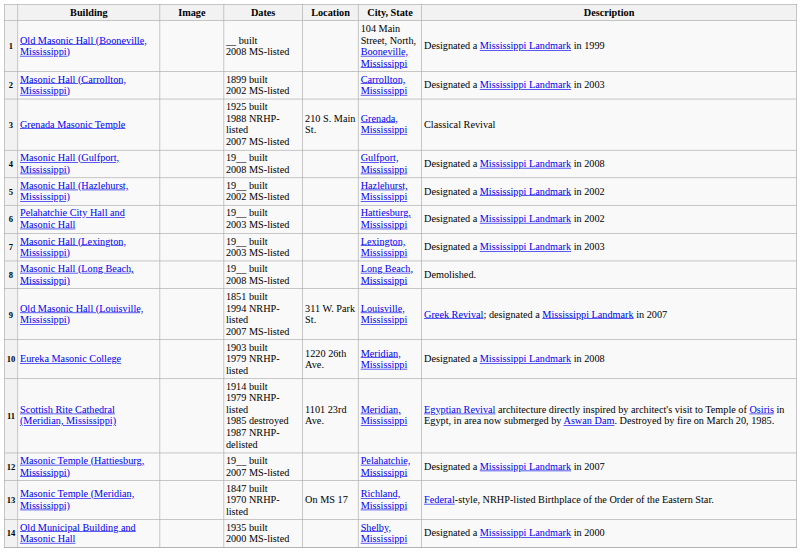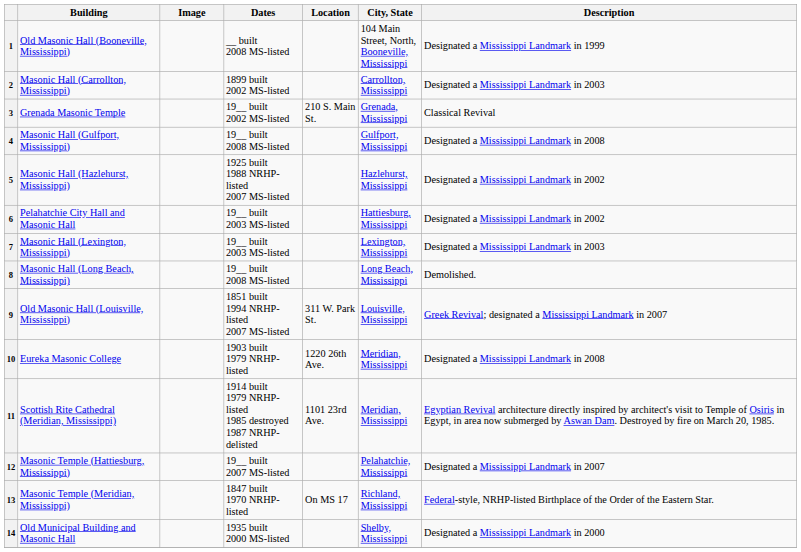3 | Dates: 1925 built 1988 NRHP-listed 2007 MS-listed -> 19__ built 2002 MS-listed
5 | Dates: 19__ built 2002 MS-listed -> 1925 built 1988 NRHP-listed 2007 MS-listed
